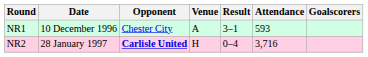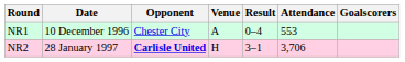NR1 | Result: 3–1 -> 0–4
NR1 | Attendance: 593 -> 553
NR2 | Result: 0–4 -> 3–1
NR2 | Attendance: 3,716 -> 3,706
